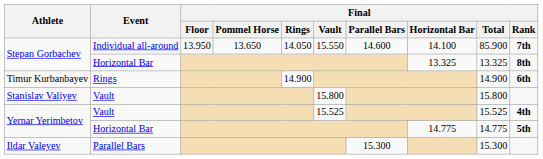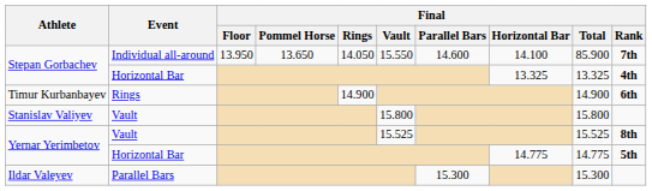Stepan Gorbachev / Horizontal Bar | Final / Rank: 8th -> 4th
Yernar Yerimbetov / Vault | Final / Rank: 4th -> 8th
